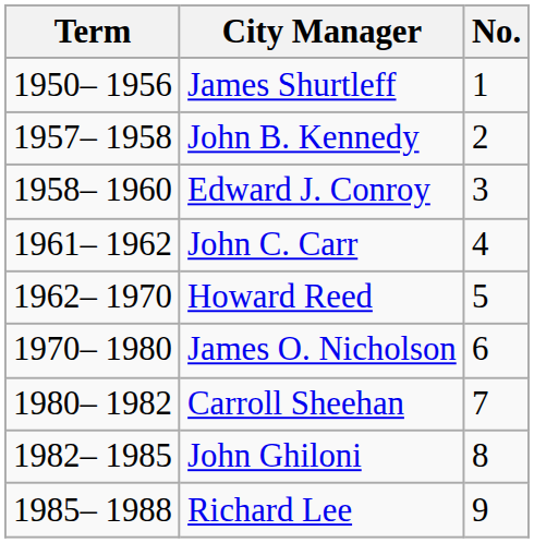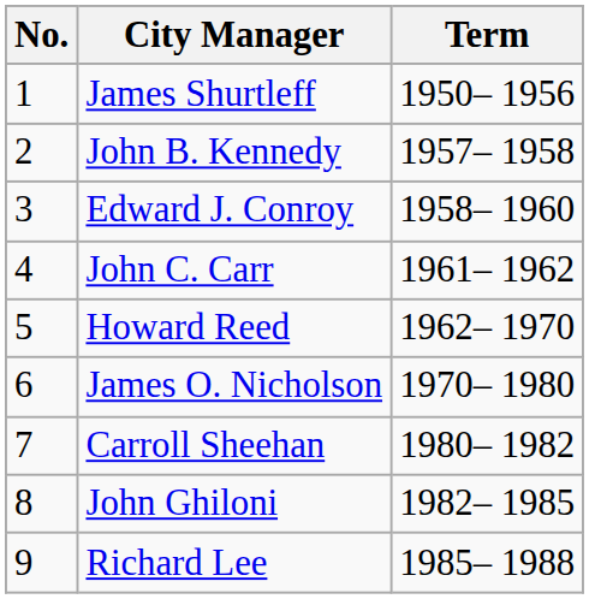columns swapped: No. <-> Term
